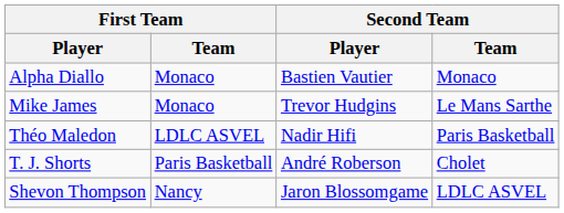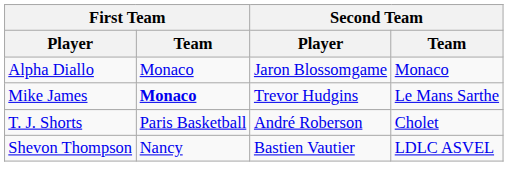Alpha Diallo | Second Team / Player: Bastien Vautier -> Jaron Blossomgame
Mike James | First Team / Team: normal -> bold
- row: Théo Maledon | LDLC ASVEL | Nadir Hifi | Paris Basketball
Shevon Thompson | Second Team / Player: Jaron Blossomgame -> Bastien Vautier
